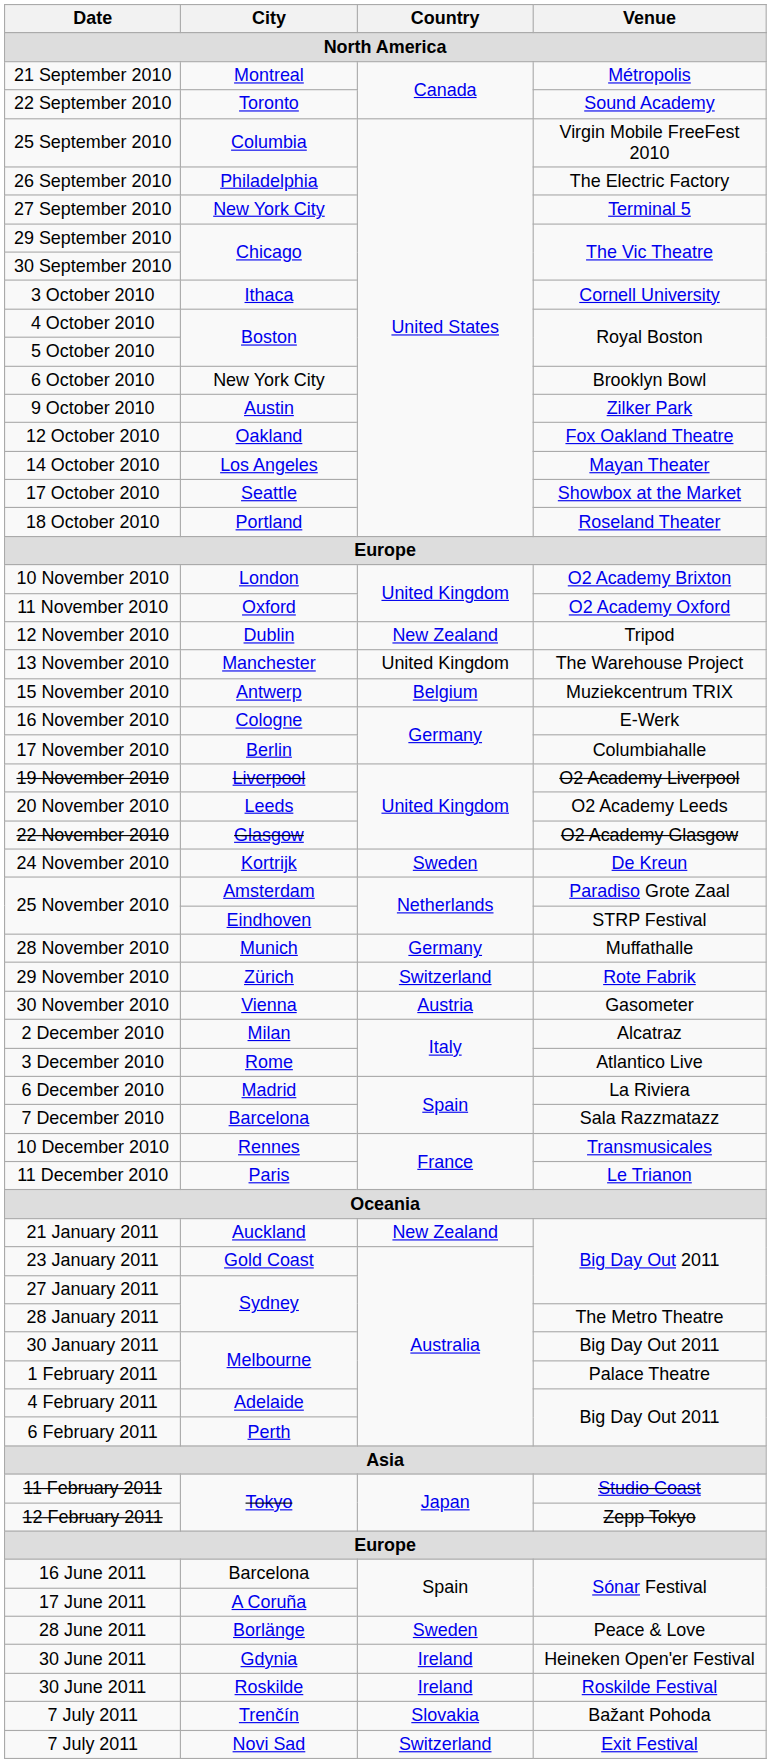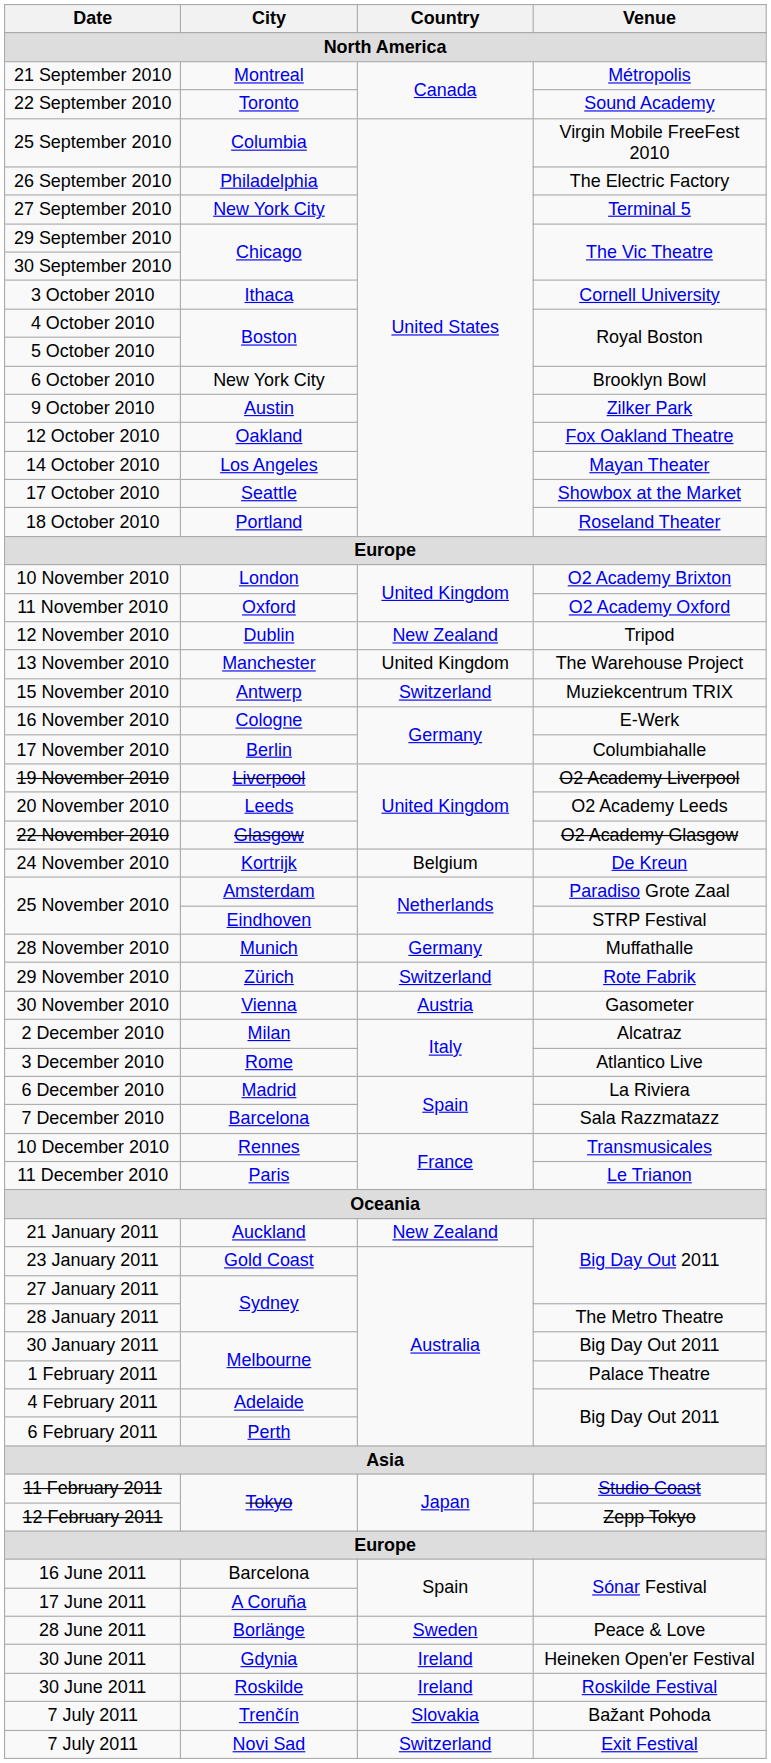15 November 2010 | Country: Belgium -> Switzerland
24 November 2010 | Country: Sweden -> Belgium
